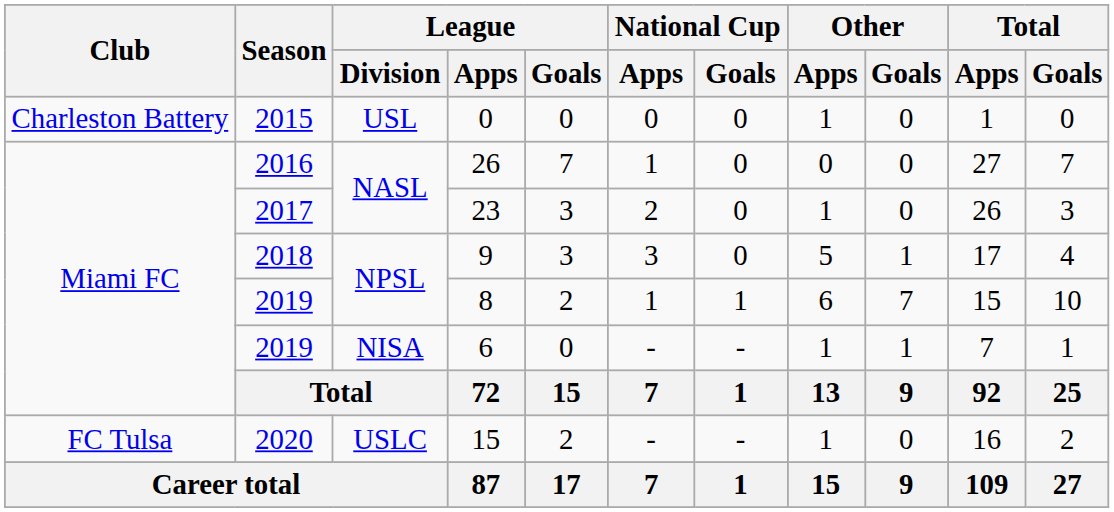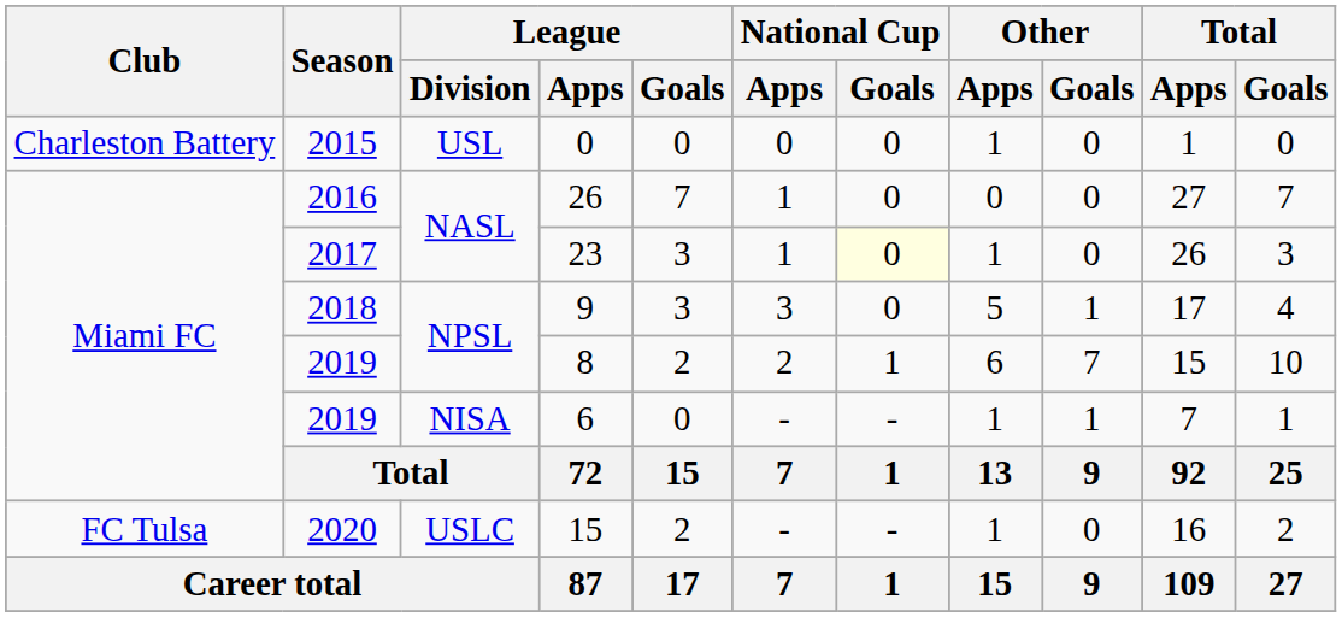23 | National Cup / Apps: 2 -> 1
23 | National Cup / Goals: no background -> lightyellow background
8 | National Cup / Apps: 1 -> 2
